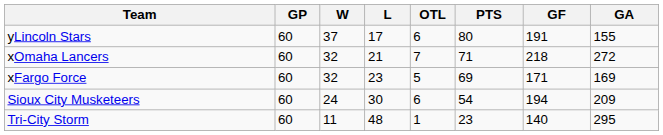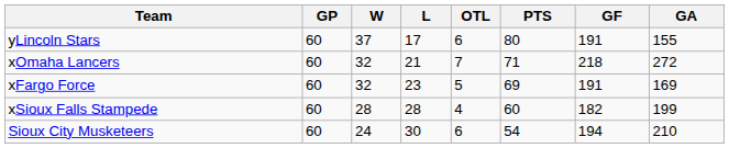xFargo Force | GF: 171 -> 191
+ row: xSioux Falls Stampede | 60 | 28 | 28 | 4 | 60 | 182 | 199
Sioux City Musketeers | GA: 209 -> 210
- row: Tri-City Storm | 60 | 11 | 48 | 1 | 23 | 140 | 295
